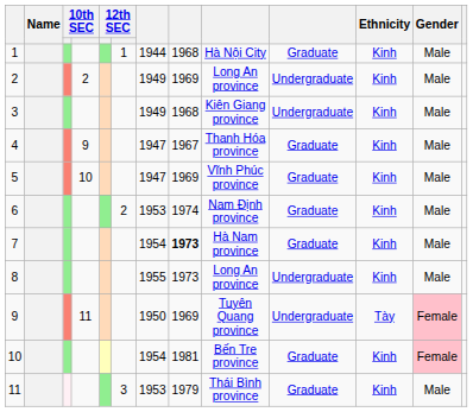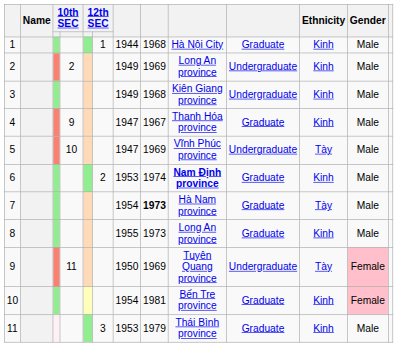5 | column 10: Graduate -> Undergraduate
5 | Ethnicity: Kinh -> Tày
6 | column 9: normal -> bold
7 | Ethnicity: Kinh -> Tày
8 | column 10: Undergraduate -> Graduate
